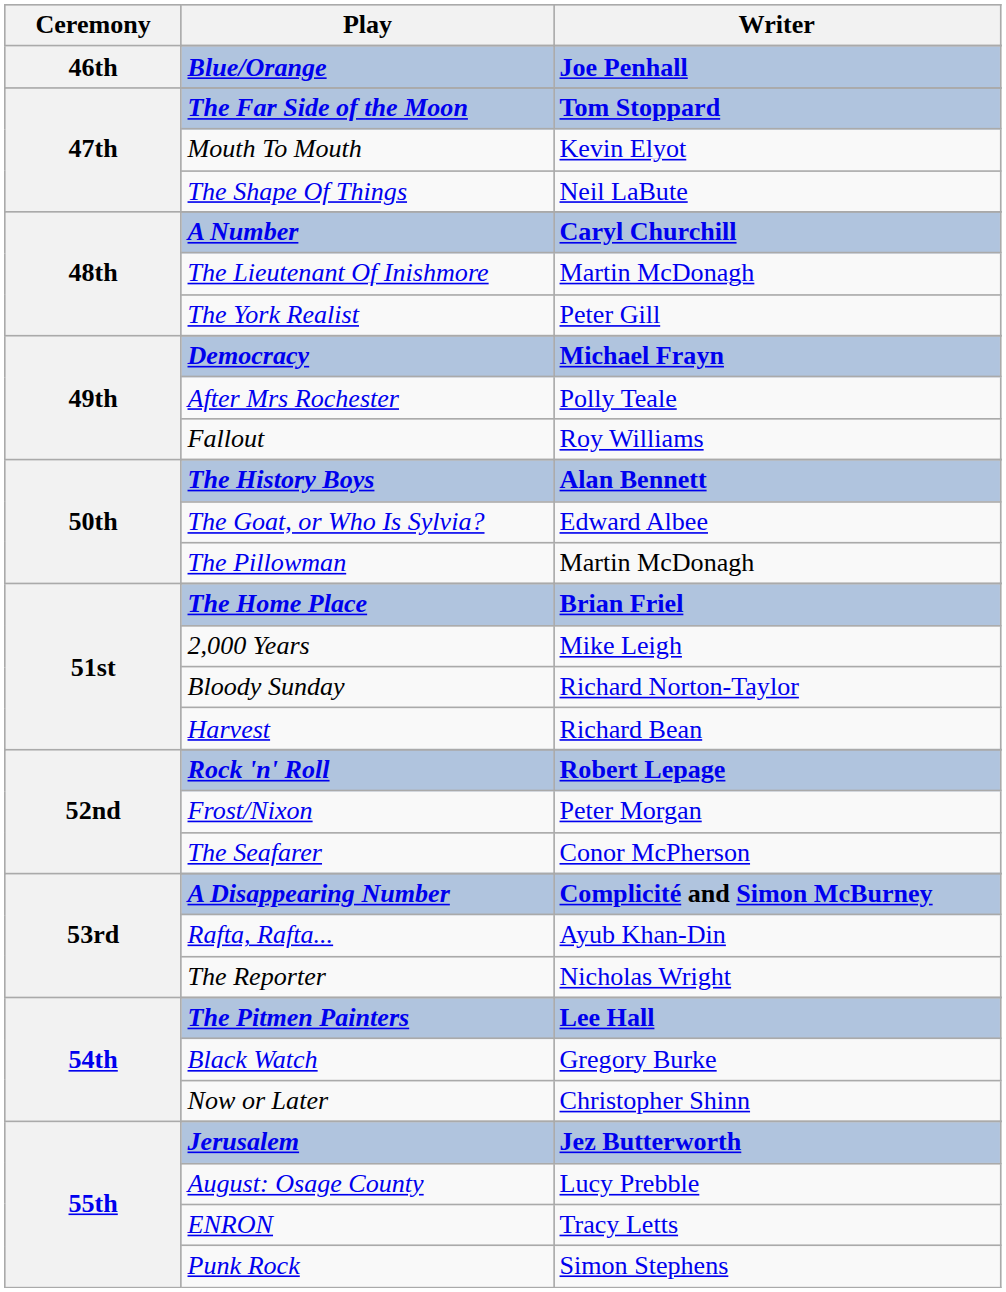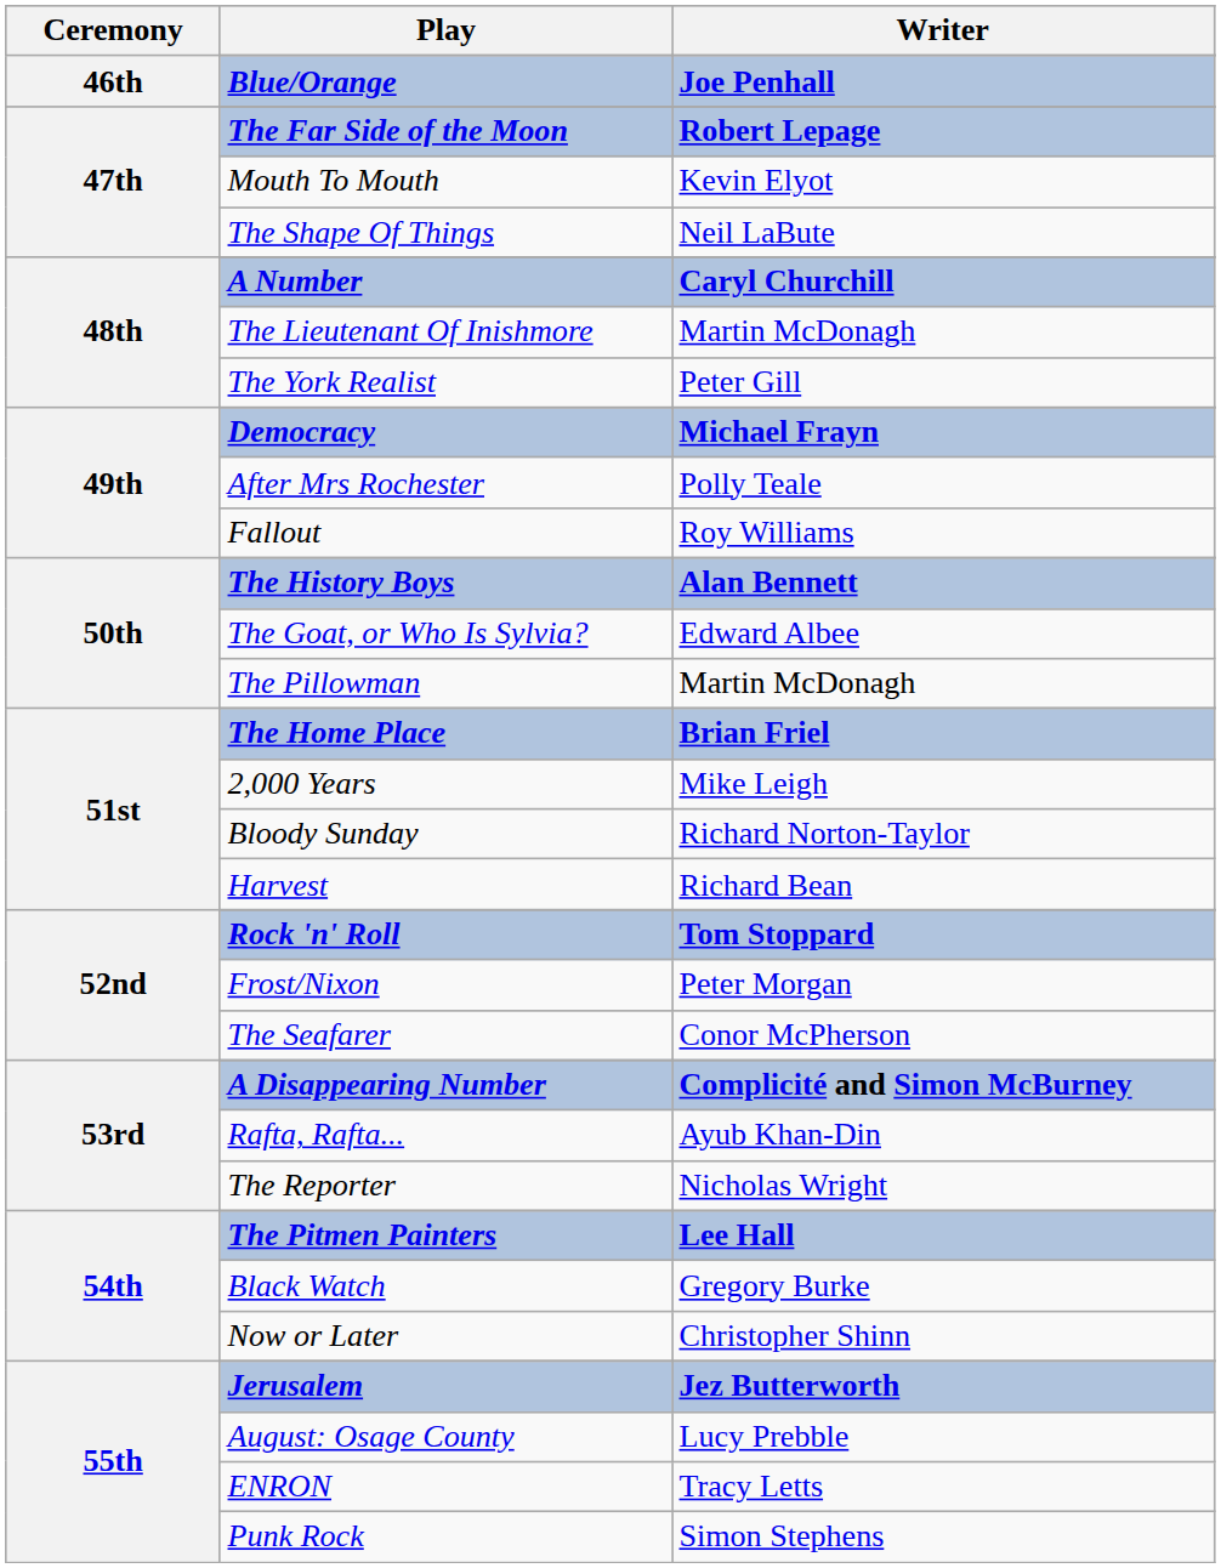The Far Side of the Moon | Writer: Tom Stoppard -> Robert Lepage
Rock 'n' Roll | Writer: Robert Lepage -> Tom Stoppard
